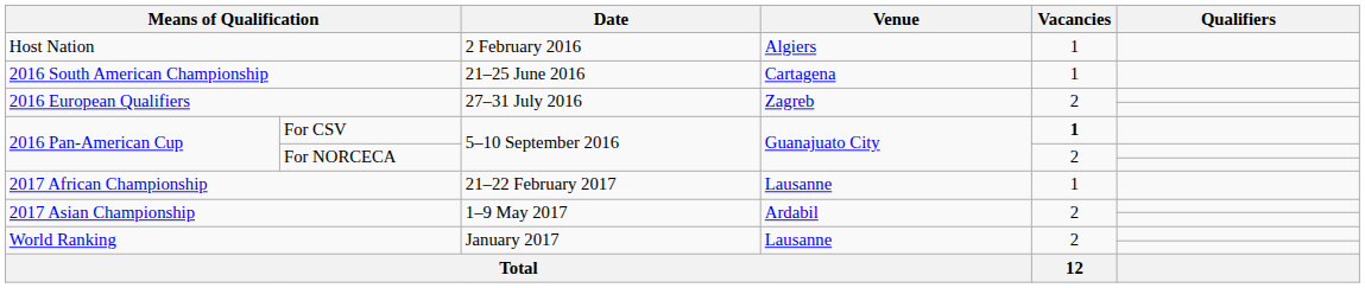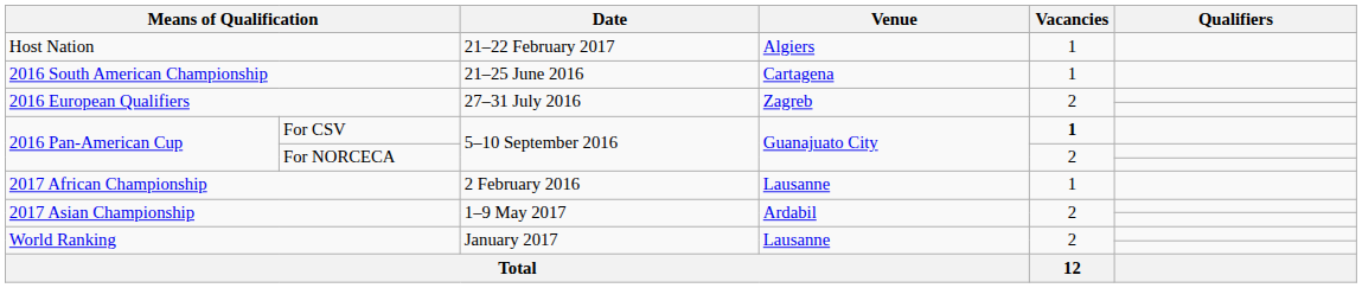Host Nation | Date: 2 February 2016 -> 21–22 February 2017
2017 African Championship | Date: 21–22 February 2017 -> 2 February 2016
